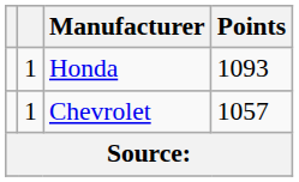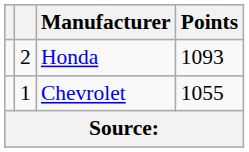Honda | column 2: 1 -> 2
Chevrolet | Points: 1057 -> 1055
